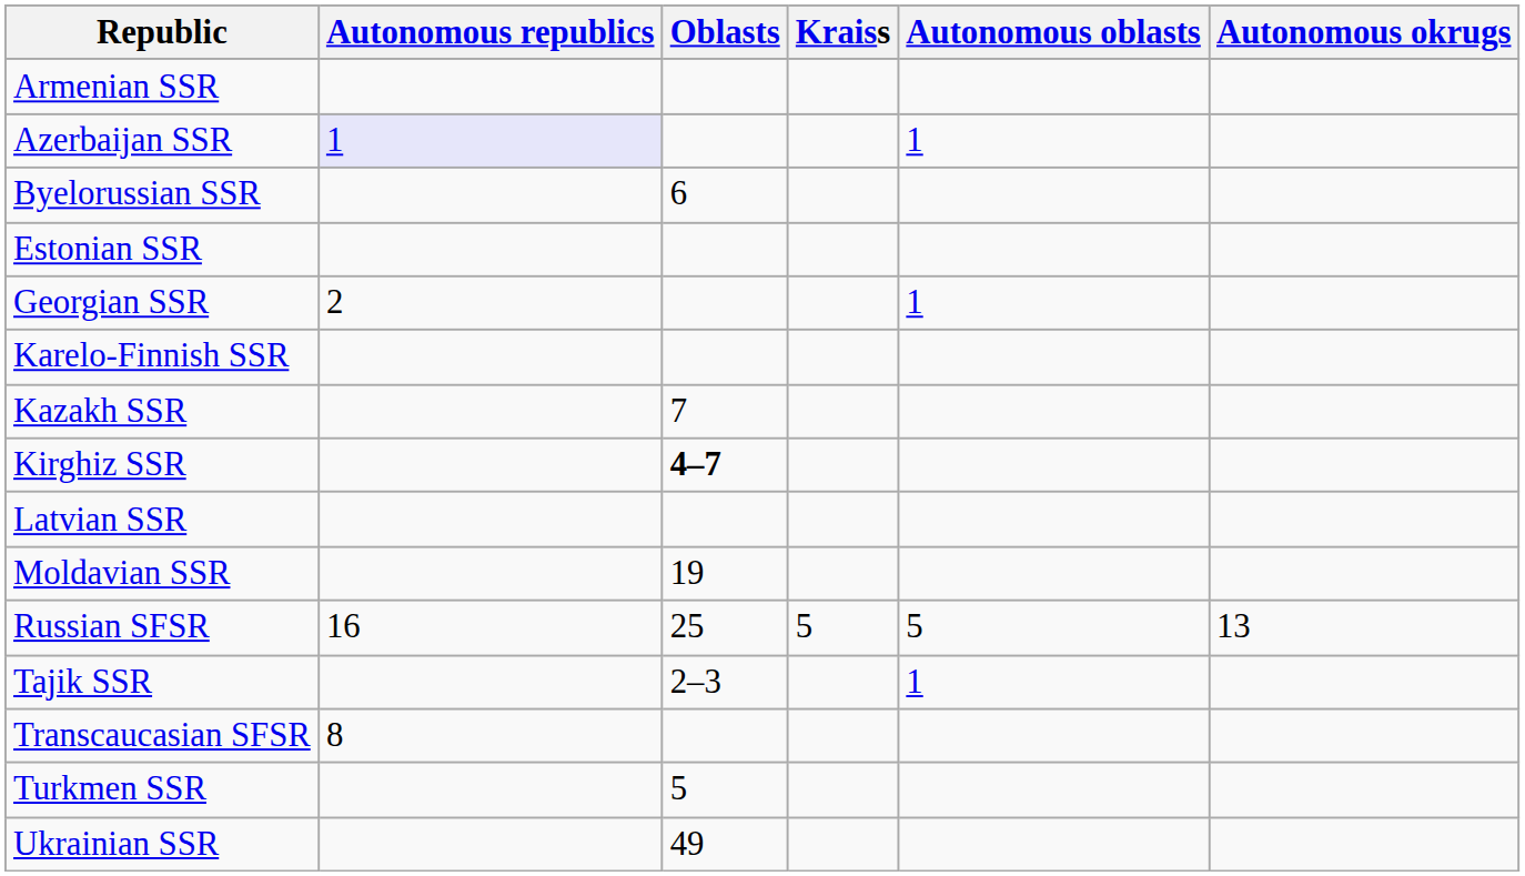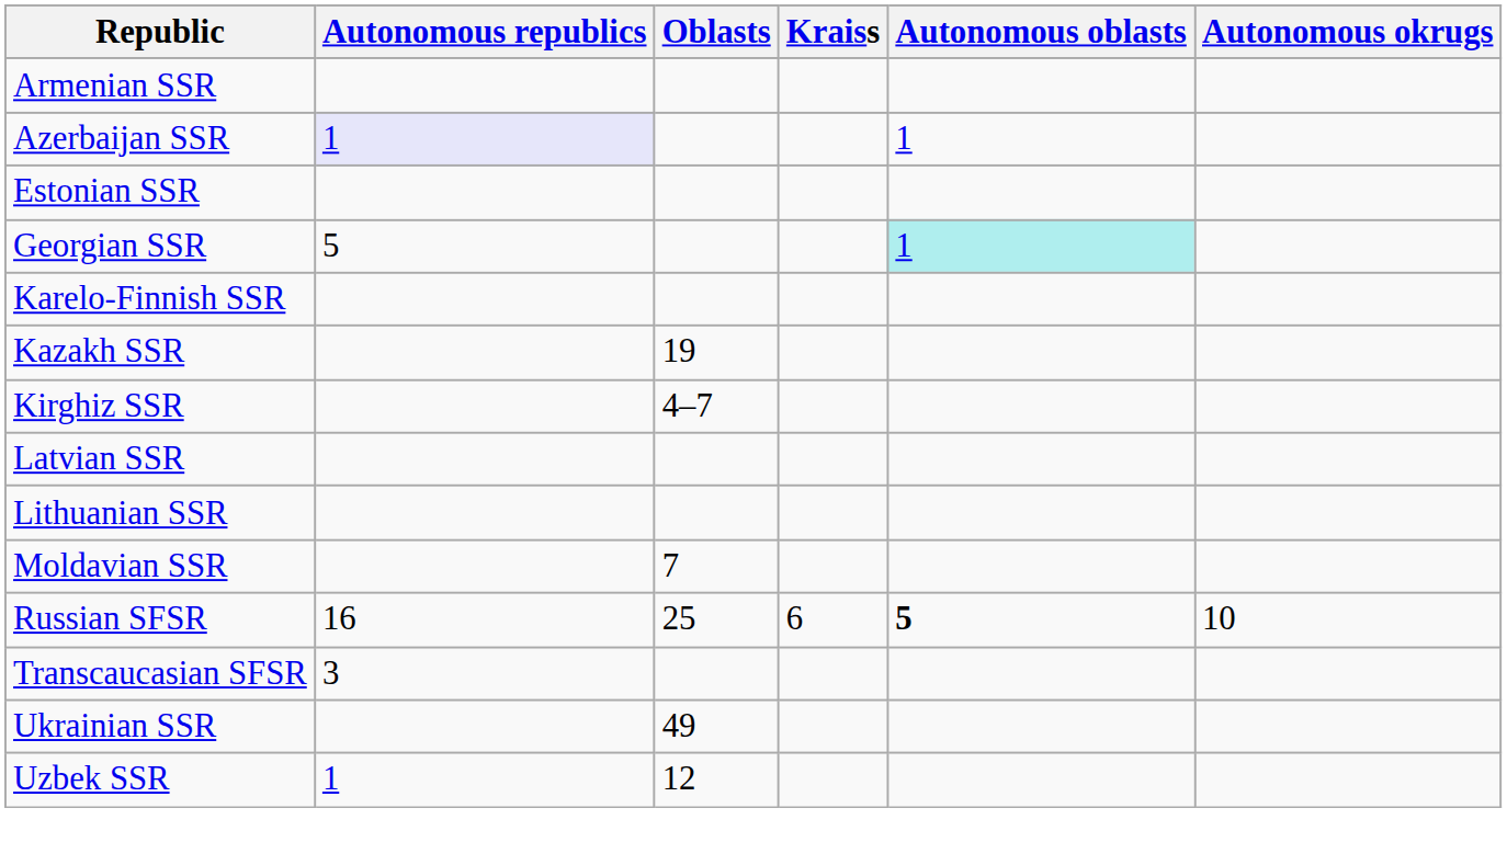- row: Byelorussian SSR | 6
Georgian SSR | Autonomous republics: 2 -> 5
Georgian SSR | Autonomous oblasts: no background -> paleturquoise background
Kazakh SSR | Oblasts: 7 -> 19
Kirghiz SSR | Oblasts: bold -> normal
+ row: Lithuanian SSR
Moldavian SSR | Oblasts: 19 -> 7
Russian SFSR | Kraiss: 5 -> 6
Russian SFSR | Autonomous oblasts: normal -> bold
Russian SFSR | Autonomous okrugs: 13 -> 10
- row: Tajik SSR | 2–3 | 1
Transcaucasian SFSR | Autonomous republics: 8 -> 3
- row: Turkmen SSR | 5
+ row: Uzbek SSR | 1 | 12
